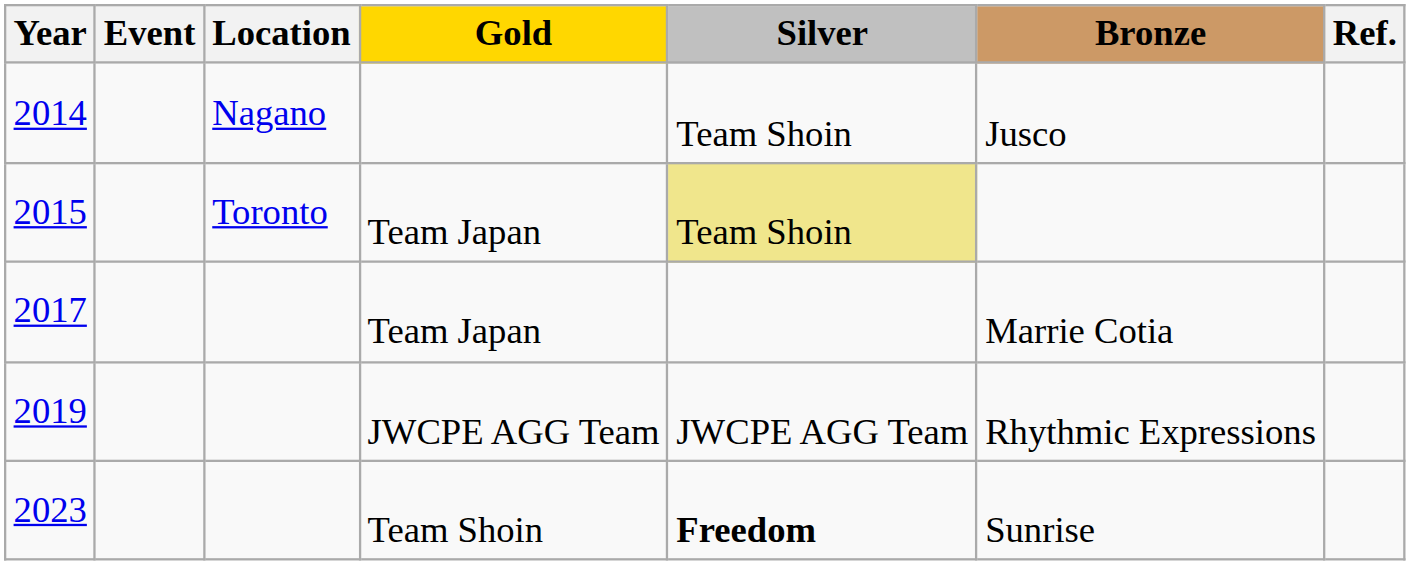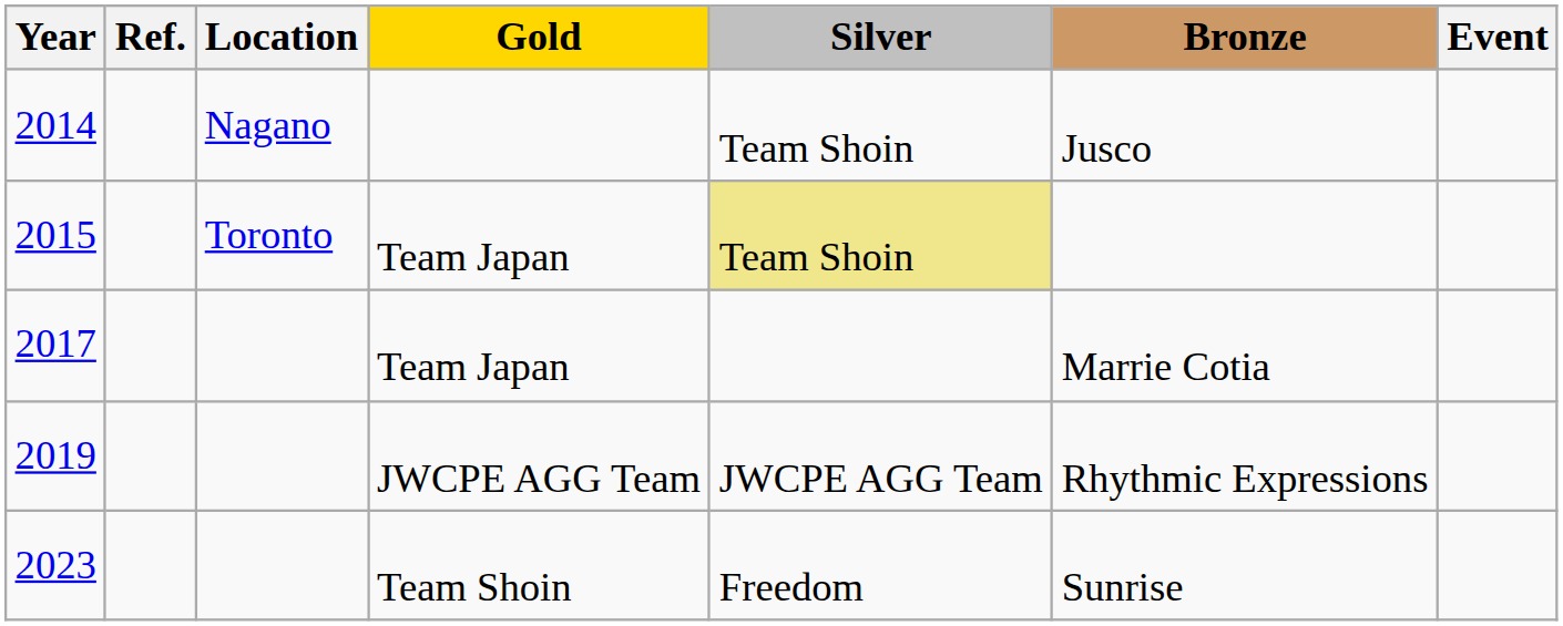columns swapped: Event <-> Ref.
2023 | Silver: bold -> normal
